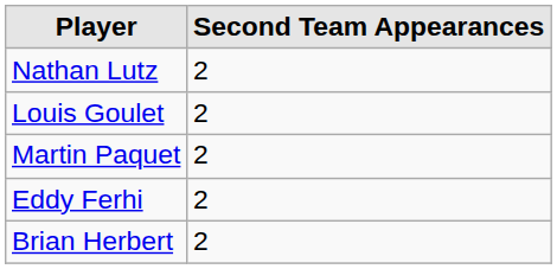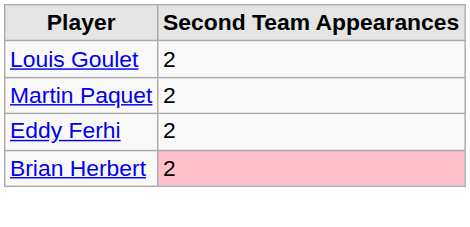- row: Nathan Lutz | 2
Brian Herbert | Second Team Appearances: no background -> pink background
